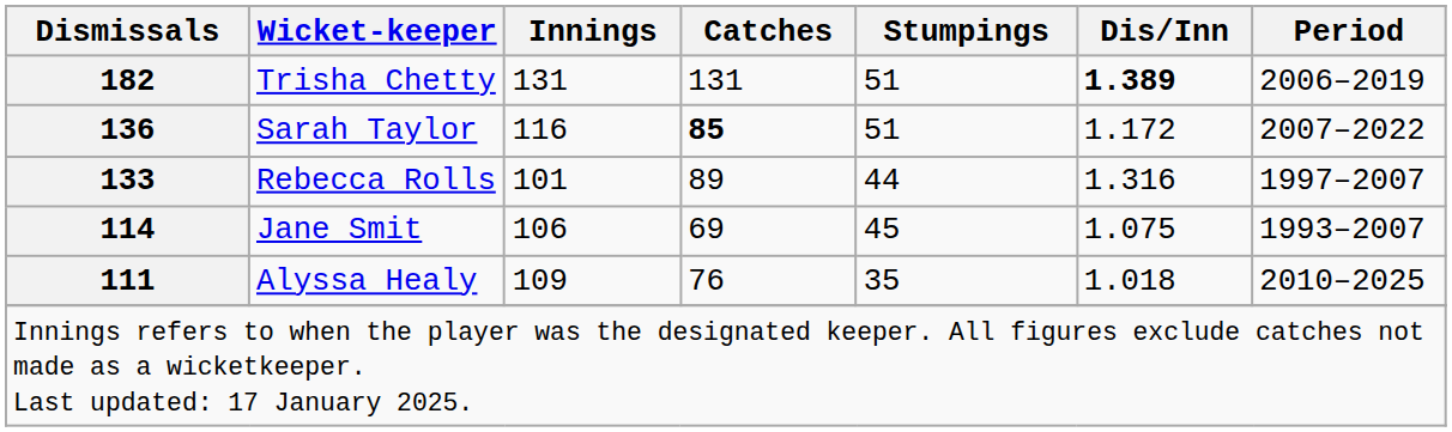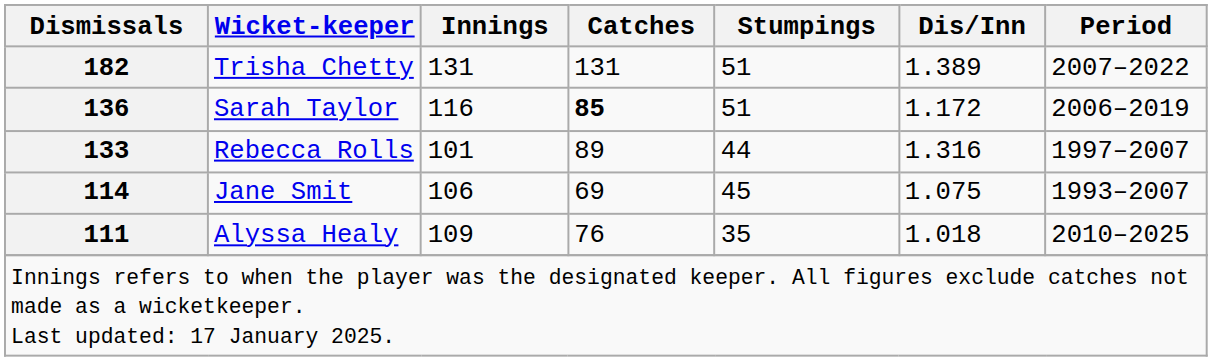Trisha Chetty | Dis/Inn: bold -> normal
Trisha Chetty | Period: 2006–2019 -> 2007–2022
Sarah Taylor | Period: 2007–2022 -> 2006–2019
